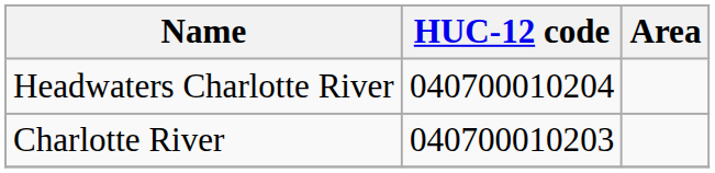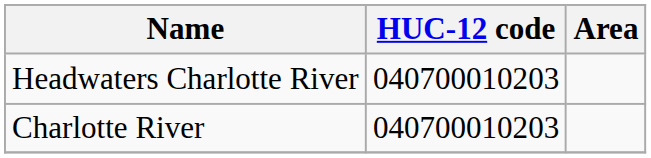Headwaters Charlotte River | HUC-12 code: 040700010204 -> 040700010203
